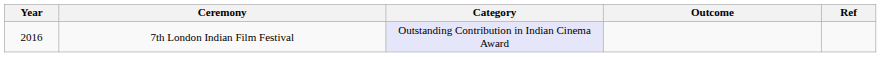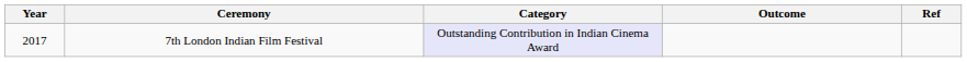7th London Indian Film Festival | Year: 2016 -> 2017
